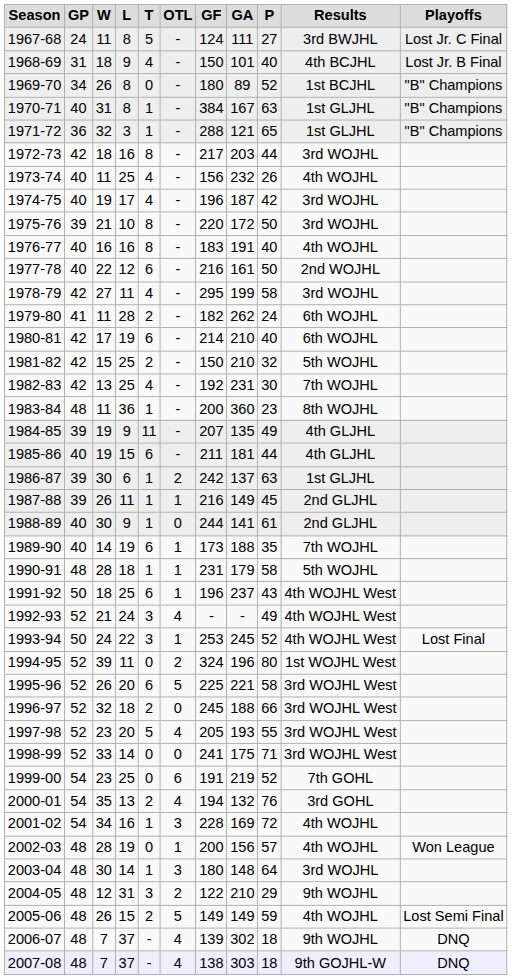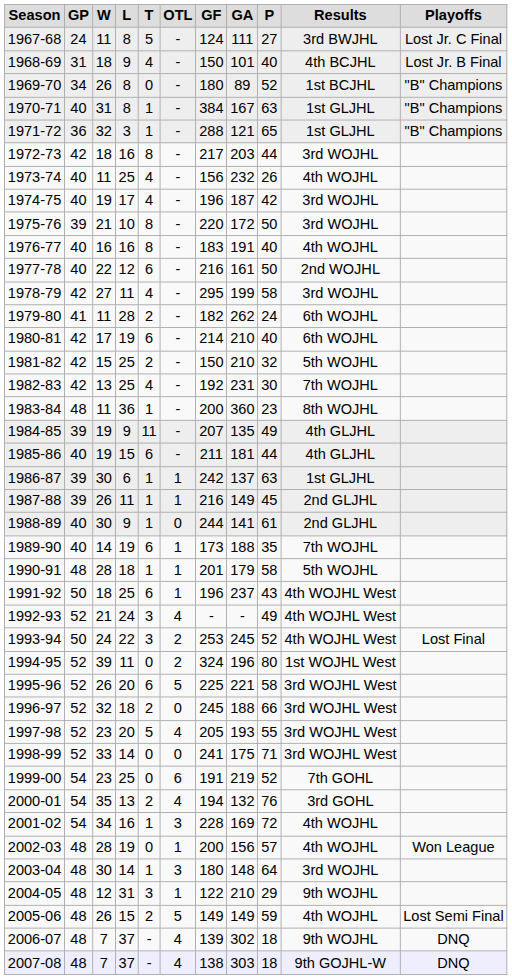1986-87 | OTL: 2 -> 1
1990-91 | GF: 231 -> 201
1993-94 | OTL: 1 -> 2
2004-05 | OTL: 2 -> 1
